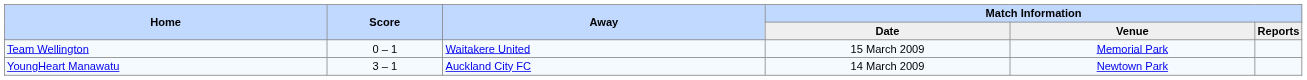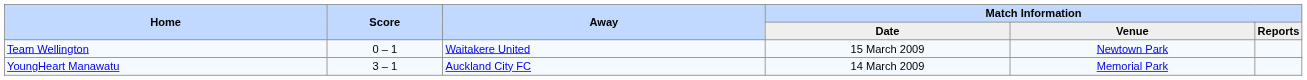Team Wellington | Match Information / Venue: Memorial Park -> Newtown Park
YoungHeart Manawatu | Match Information / Venue: Newtown Park -> Memorial Park
